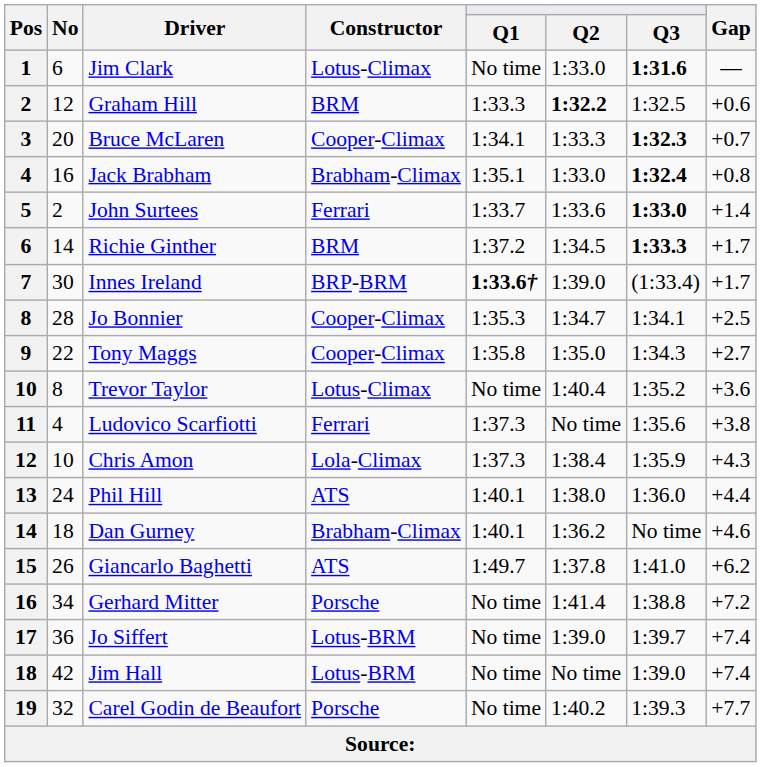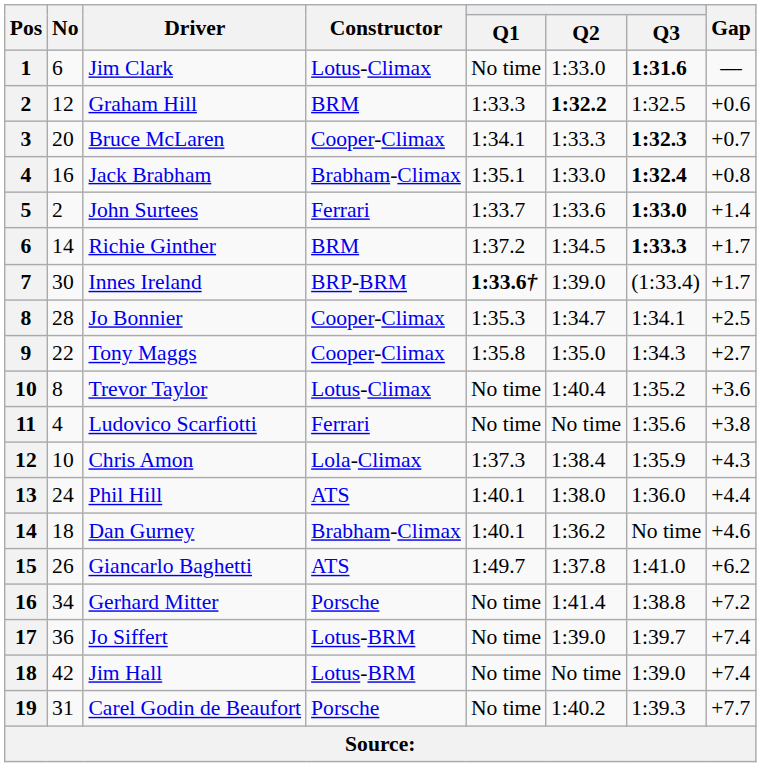Ludovico Scarfiotti | Q1: 1:37.3 -> No time
Carel Godin de Beaufort | No: 32 -> 31
